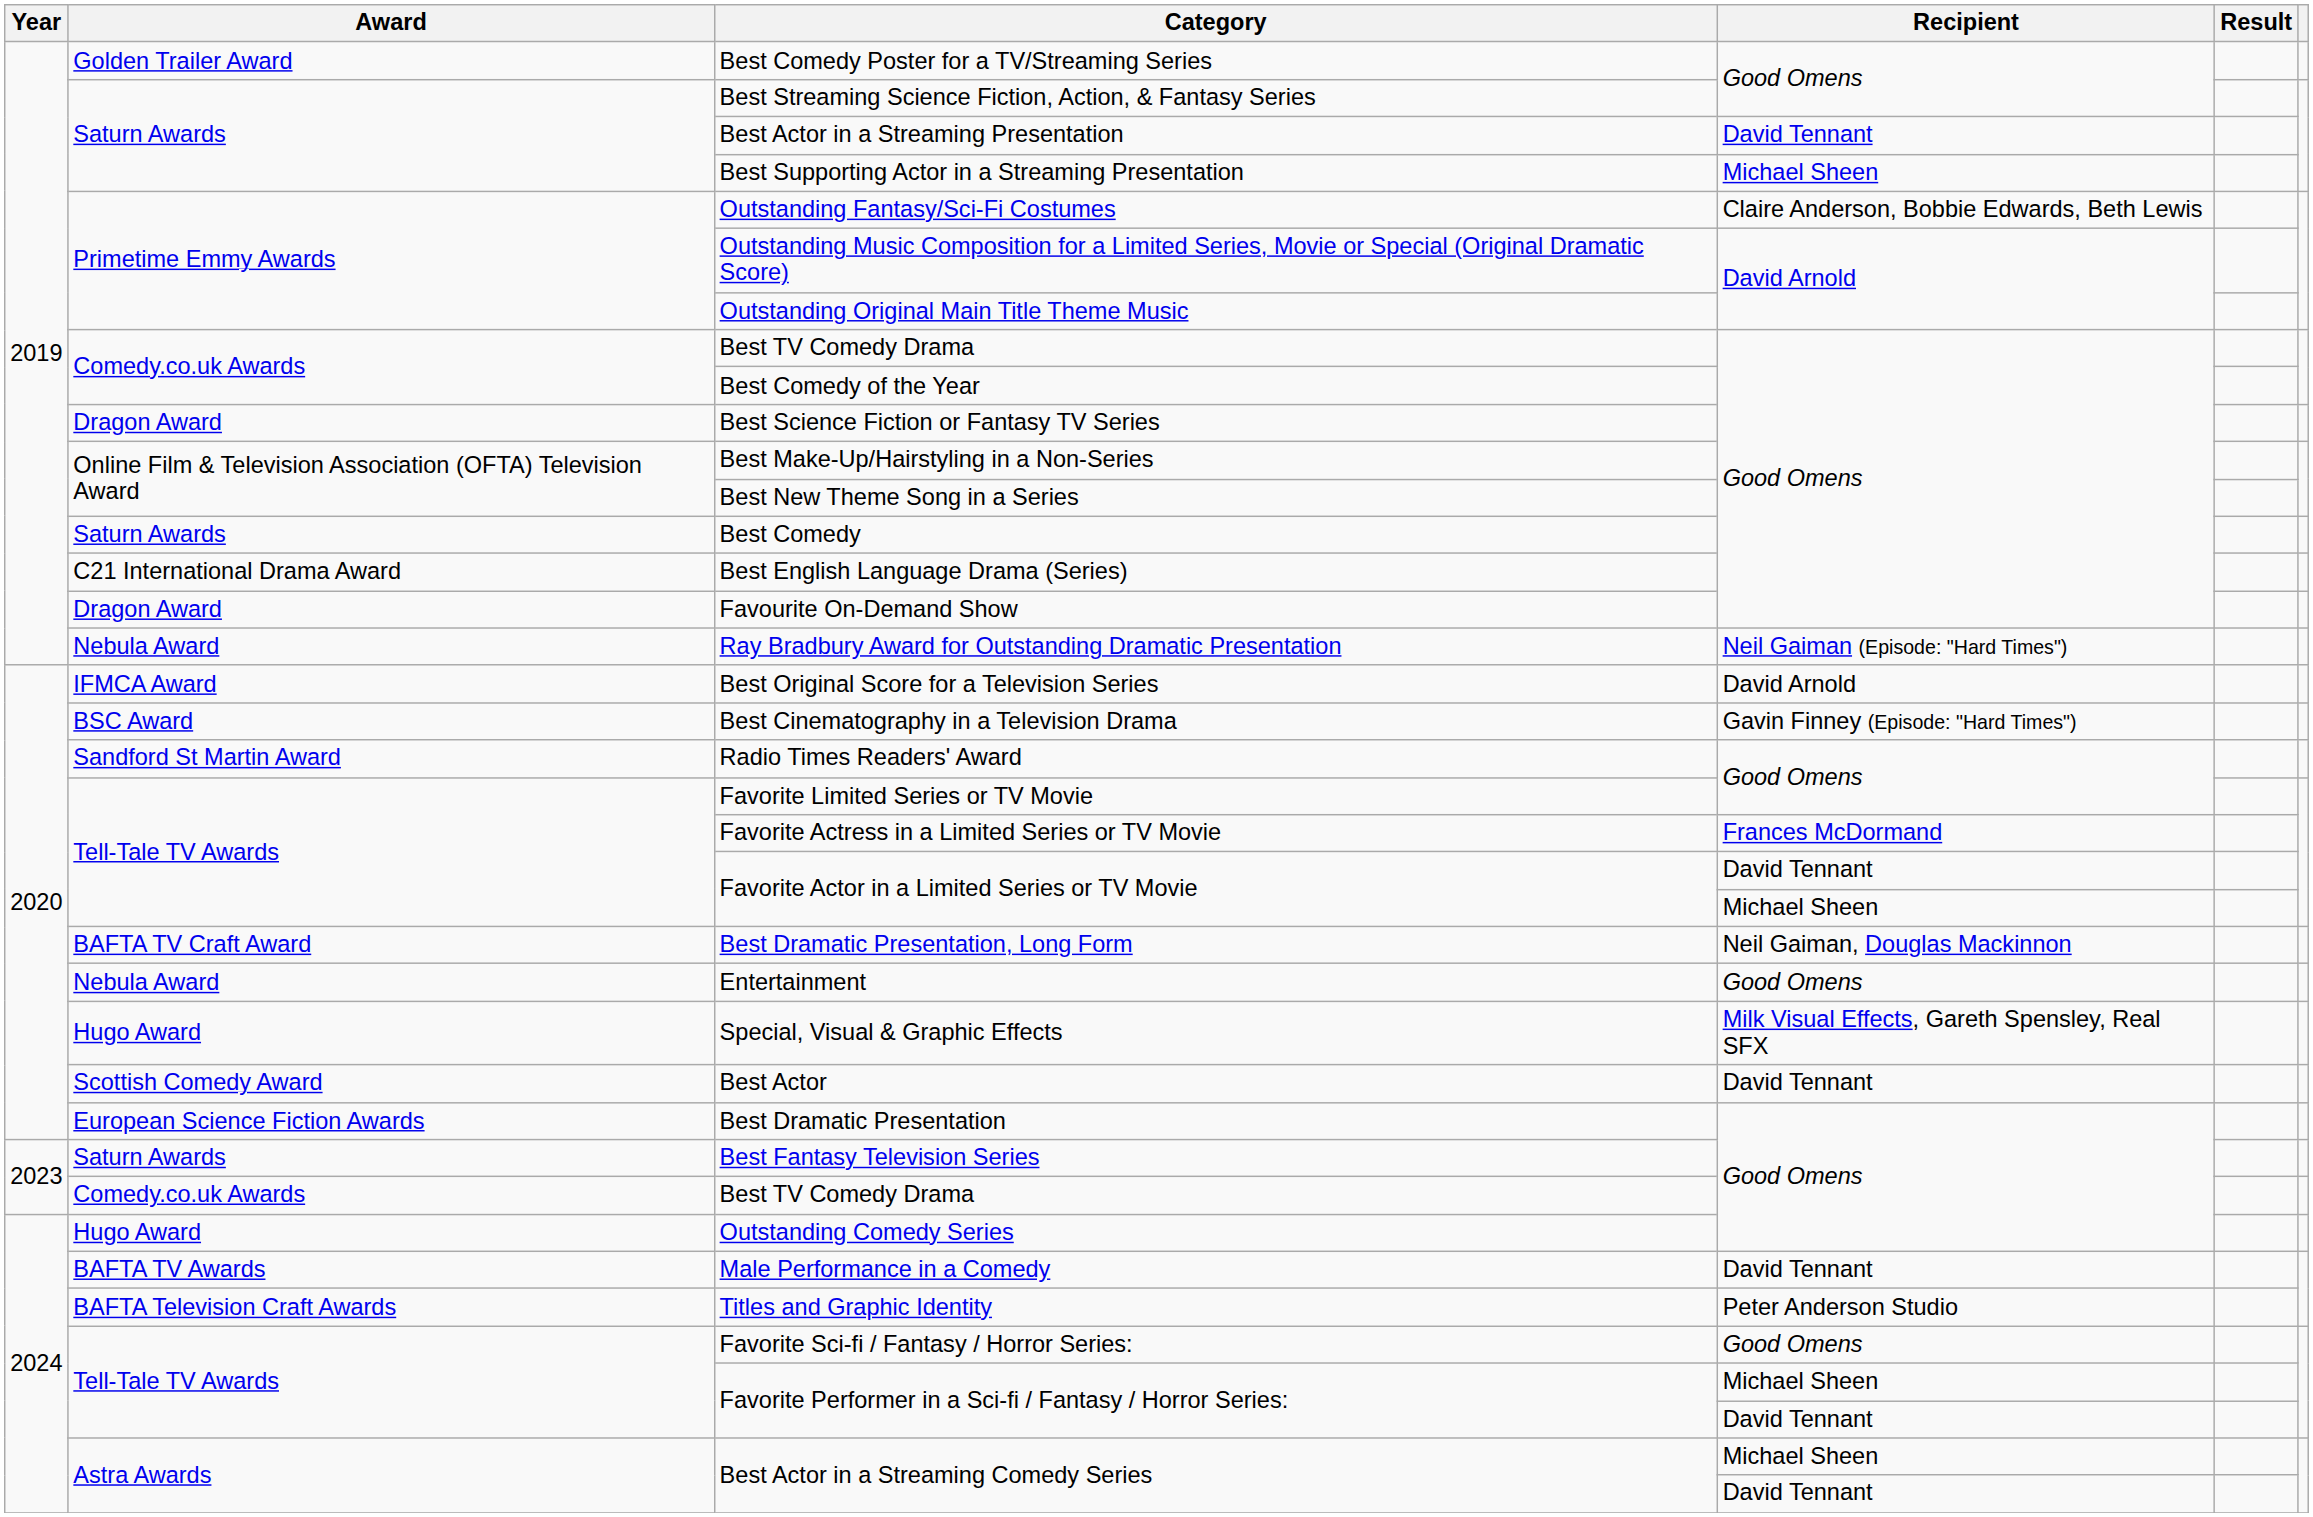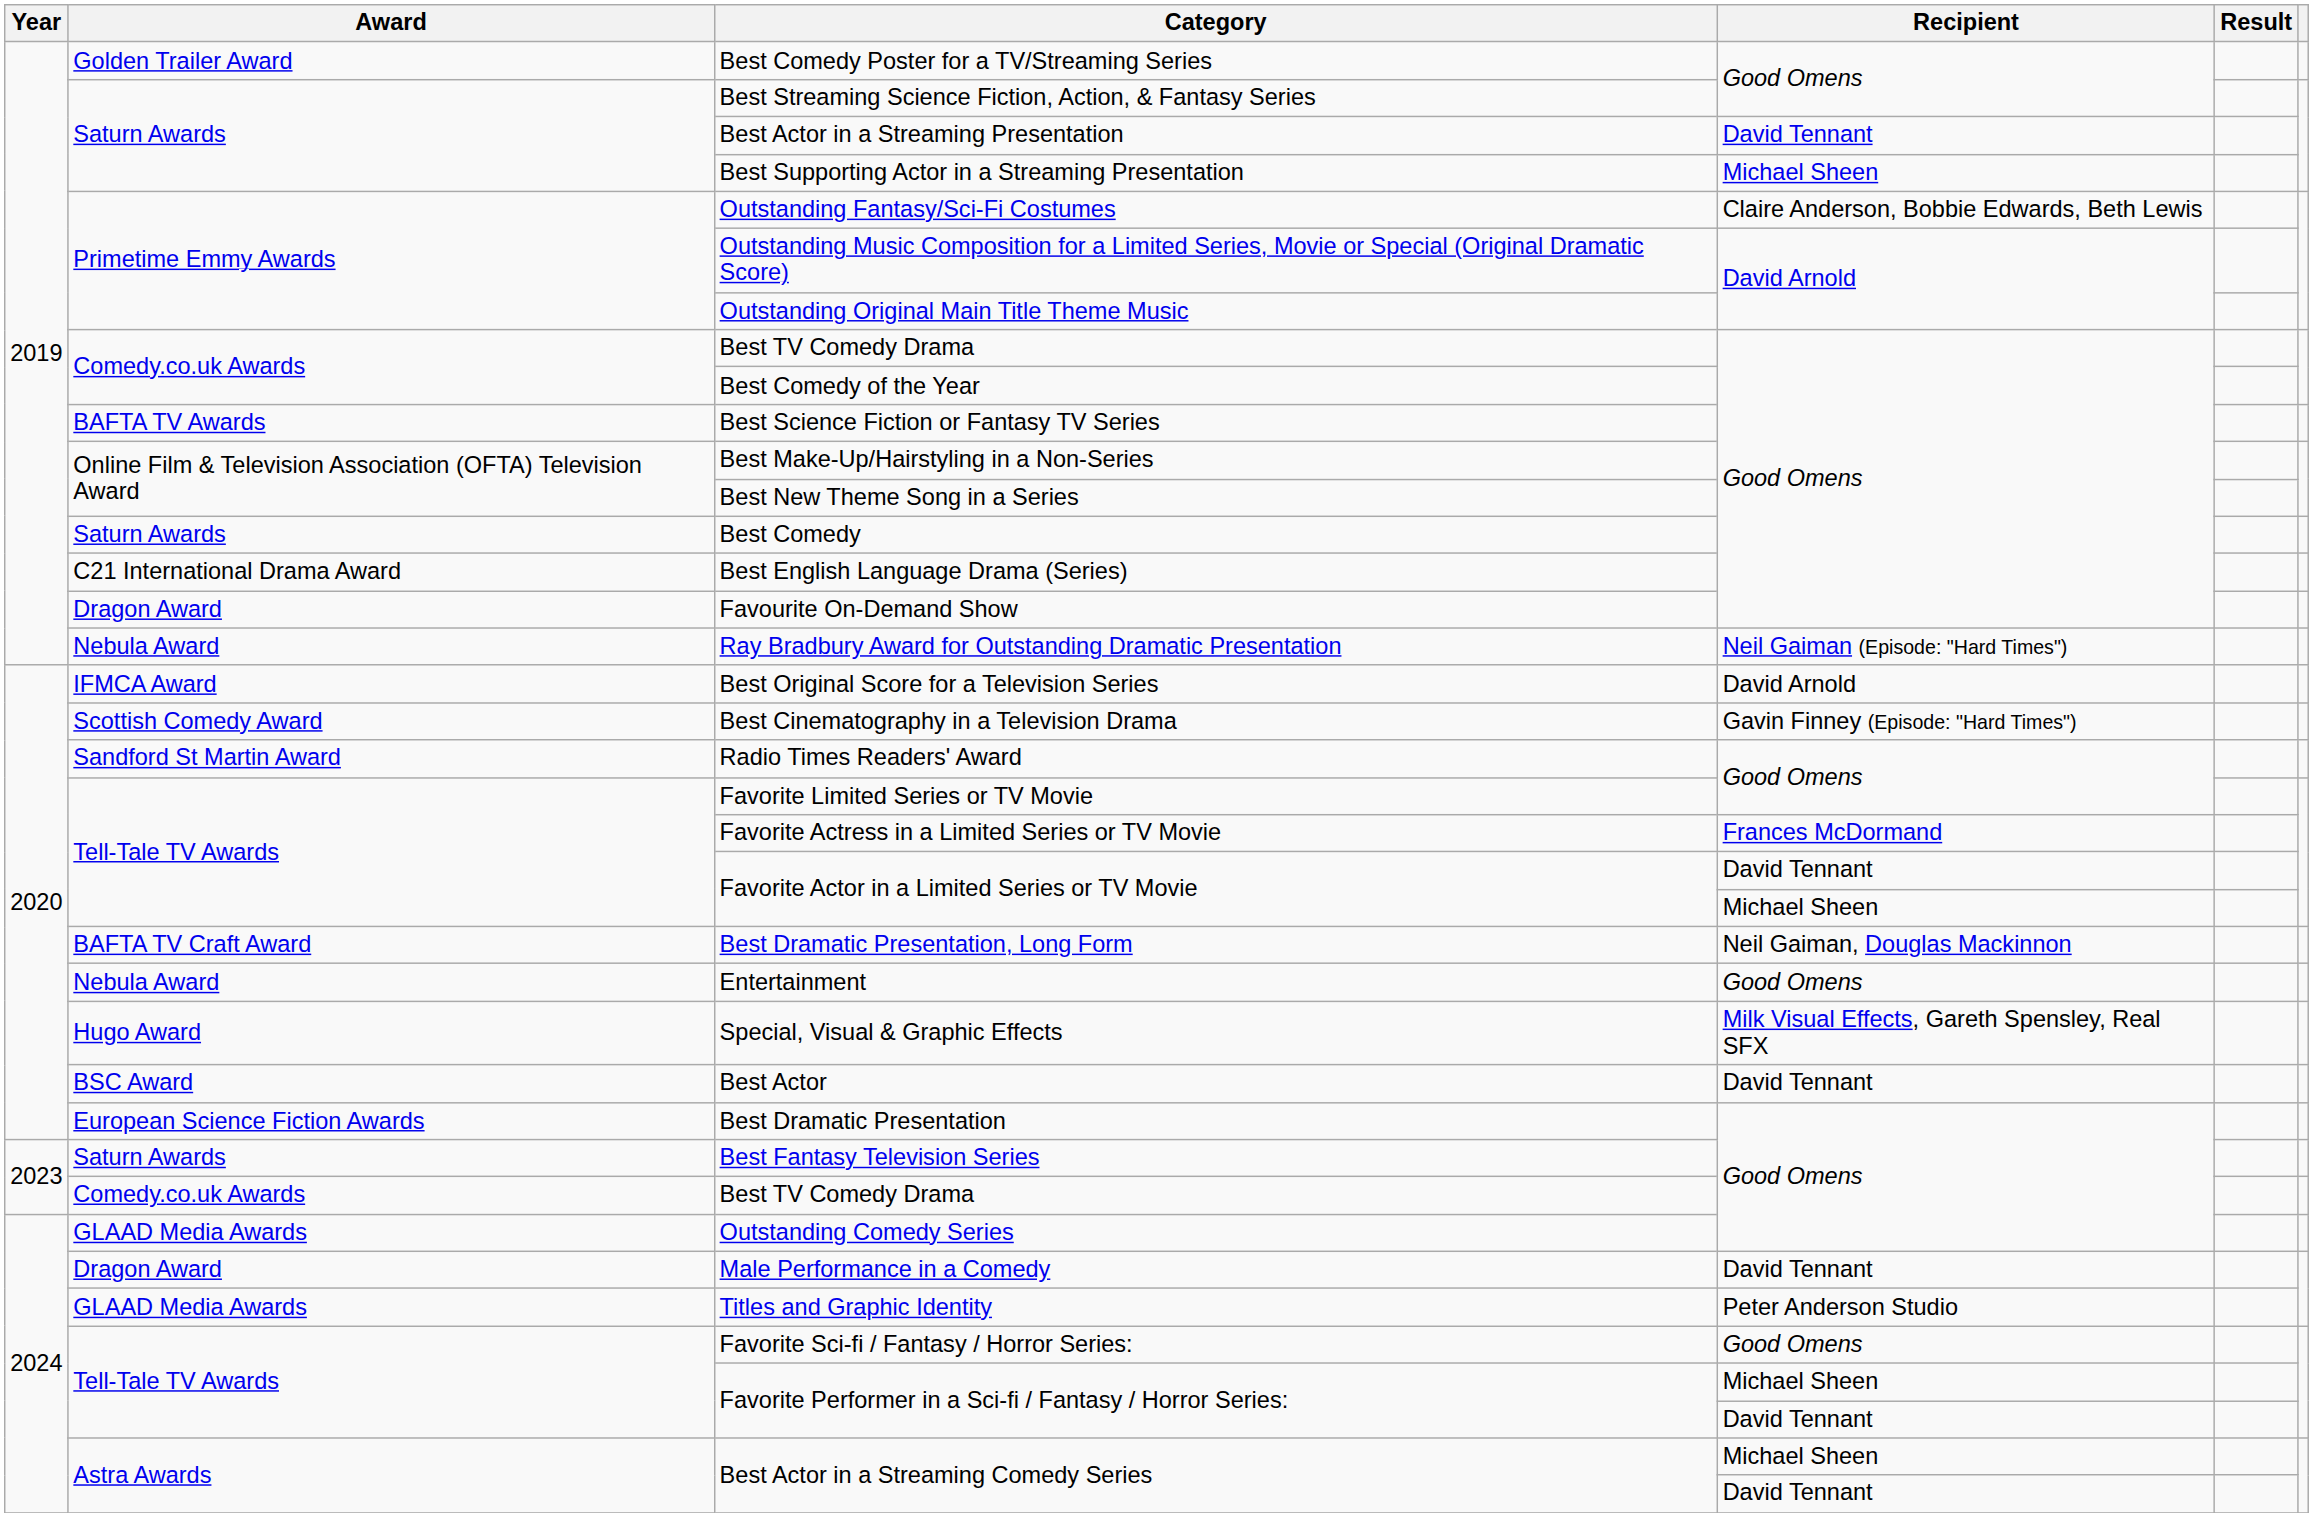Best Science Fiction or Fantasy TV Series | Award: Dragon Award -> BAFTA TV Awards
Best Cinematography in a Television Drama | Award: BSC Award -> Scottish Comedy Award
Best Actor | Award: Scottish Comedy Award -> BSC Award
Outstanding Comedy Series | Award: Hugo Award -> GLAAD Media Awards
Male Performance in a Comedy | Award: BAFTA TV Awards -> Dragon Award
Titles and Graphic Identity | Award: BAFTA Television Craft Awards -> GLAAD Media Awards
